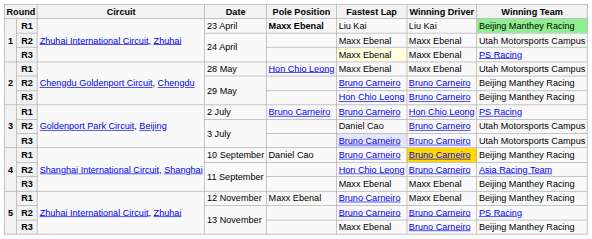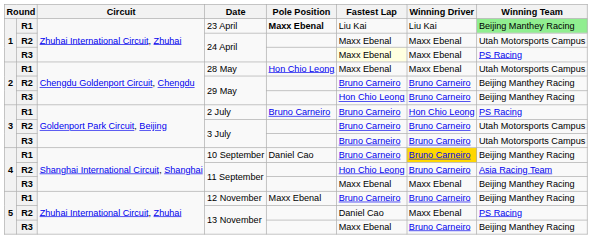R2 / 3 July | Fastest Lap: Daniel Cao -> Bruno Carneiro
R3 / 3 July | Fastest Lap: lavender background -> no background
12 November | Winning Driver: Maxx Ebenal -> Bruno Carneiro
R2 / 13 November | Fastest Lap: Bruno Carneiro -> Daniel Cao
R2 / 13 November | Winning Driver: Bruno Carneiro -> Maxx Ebenal
